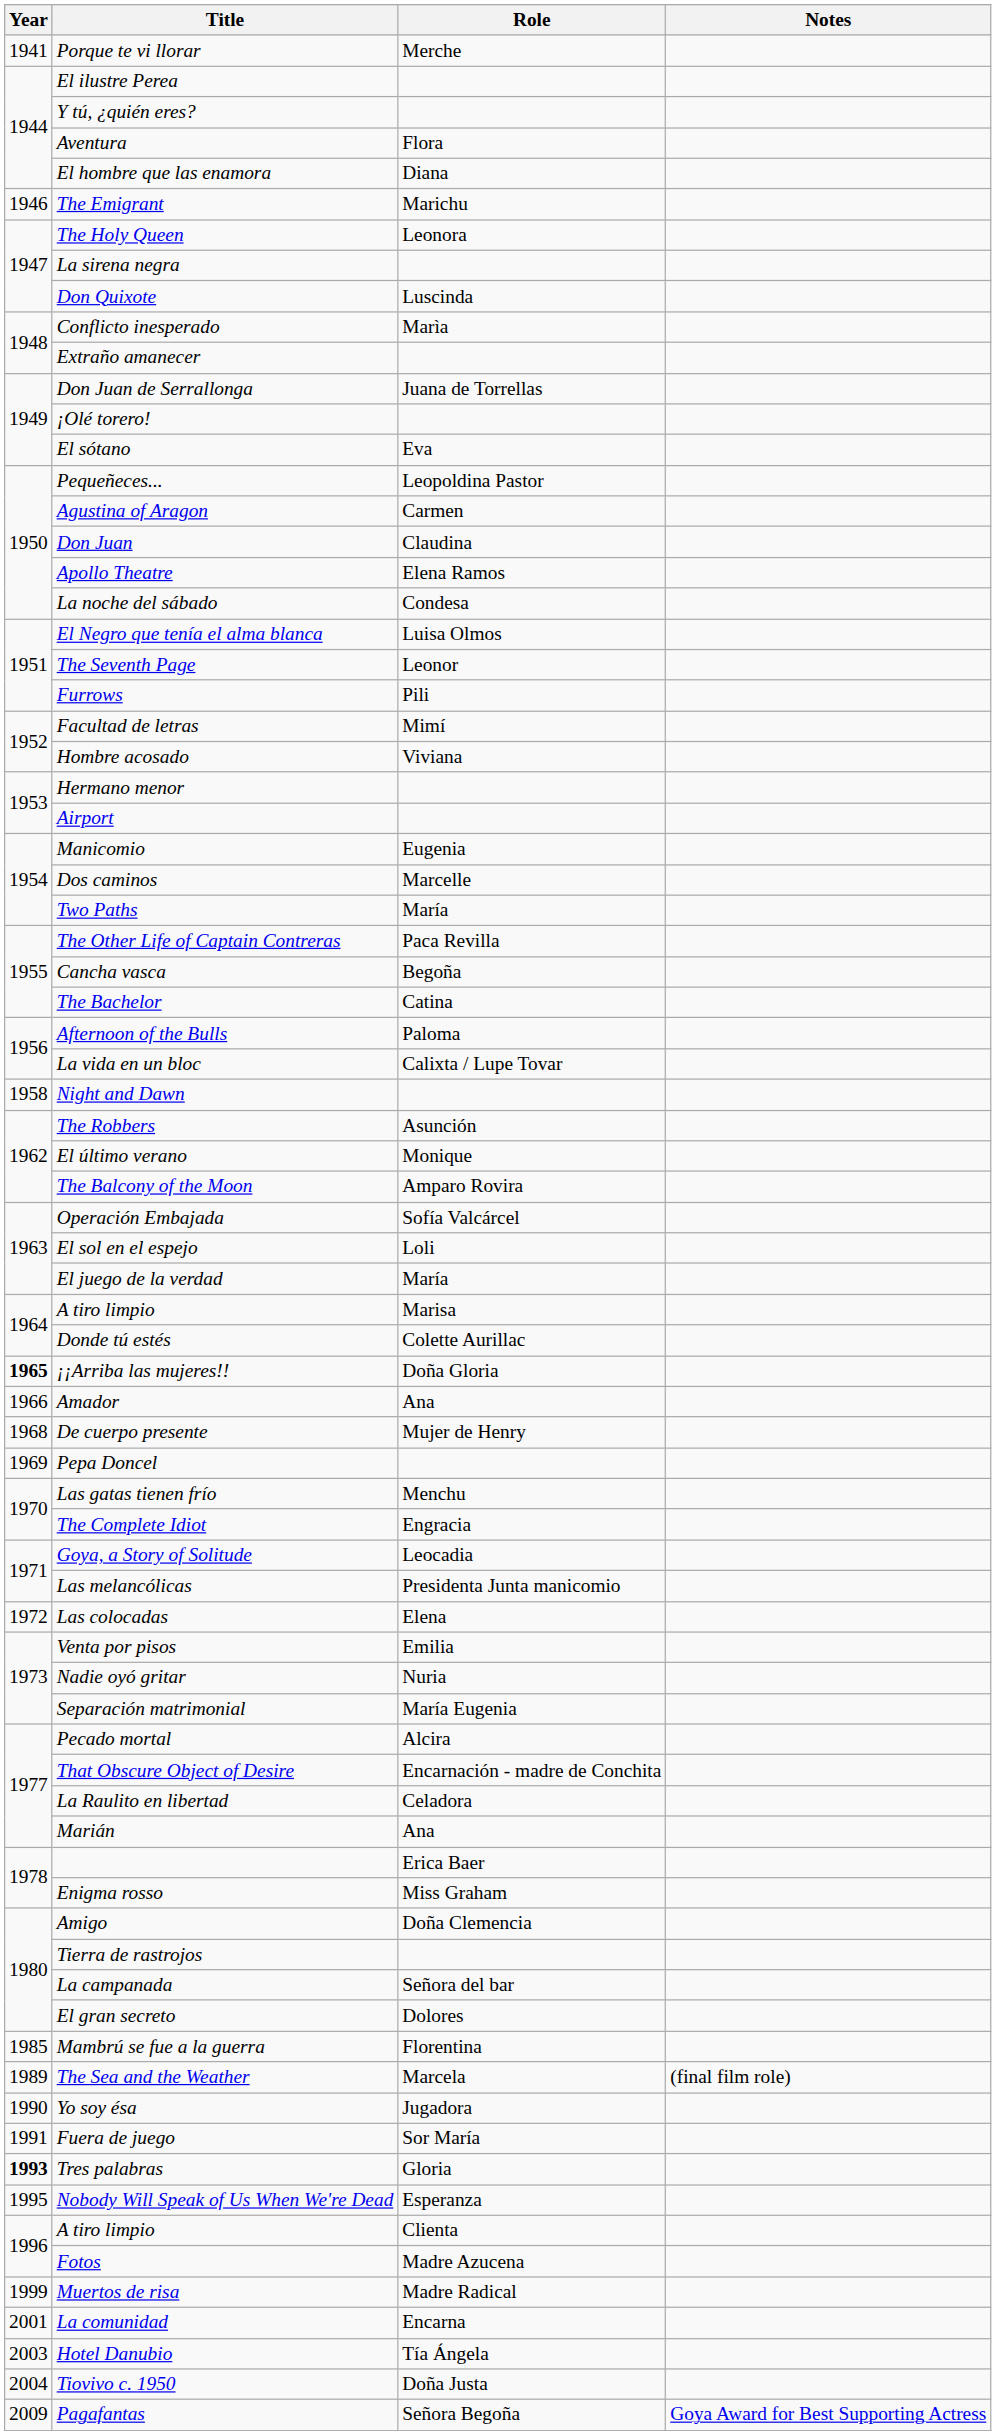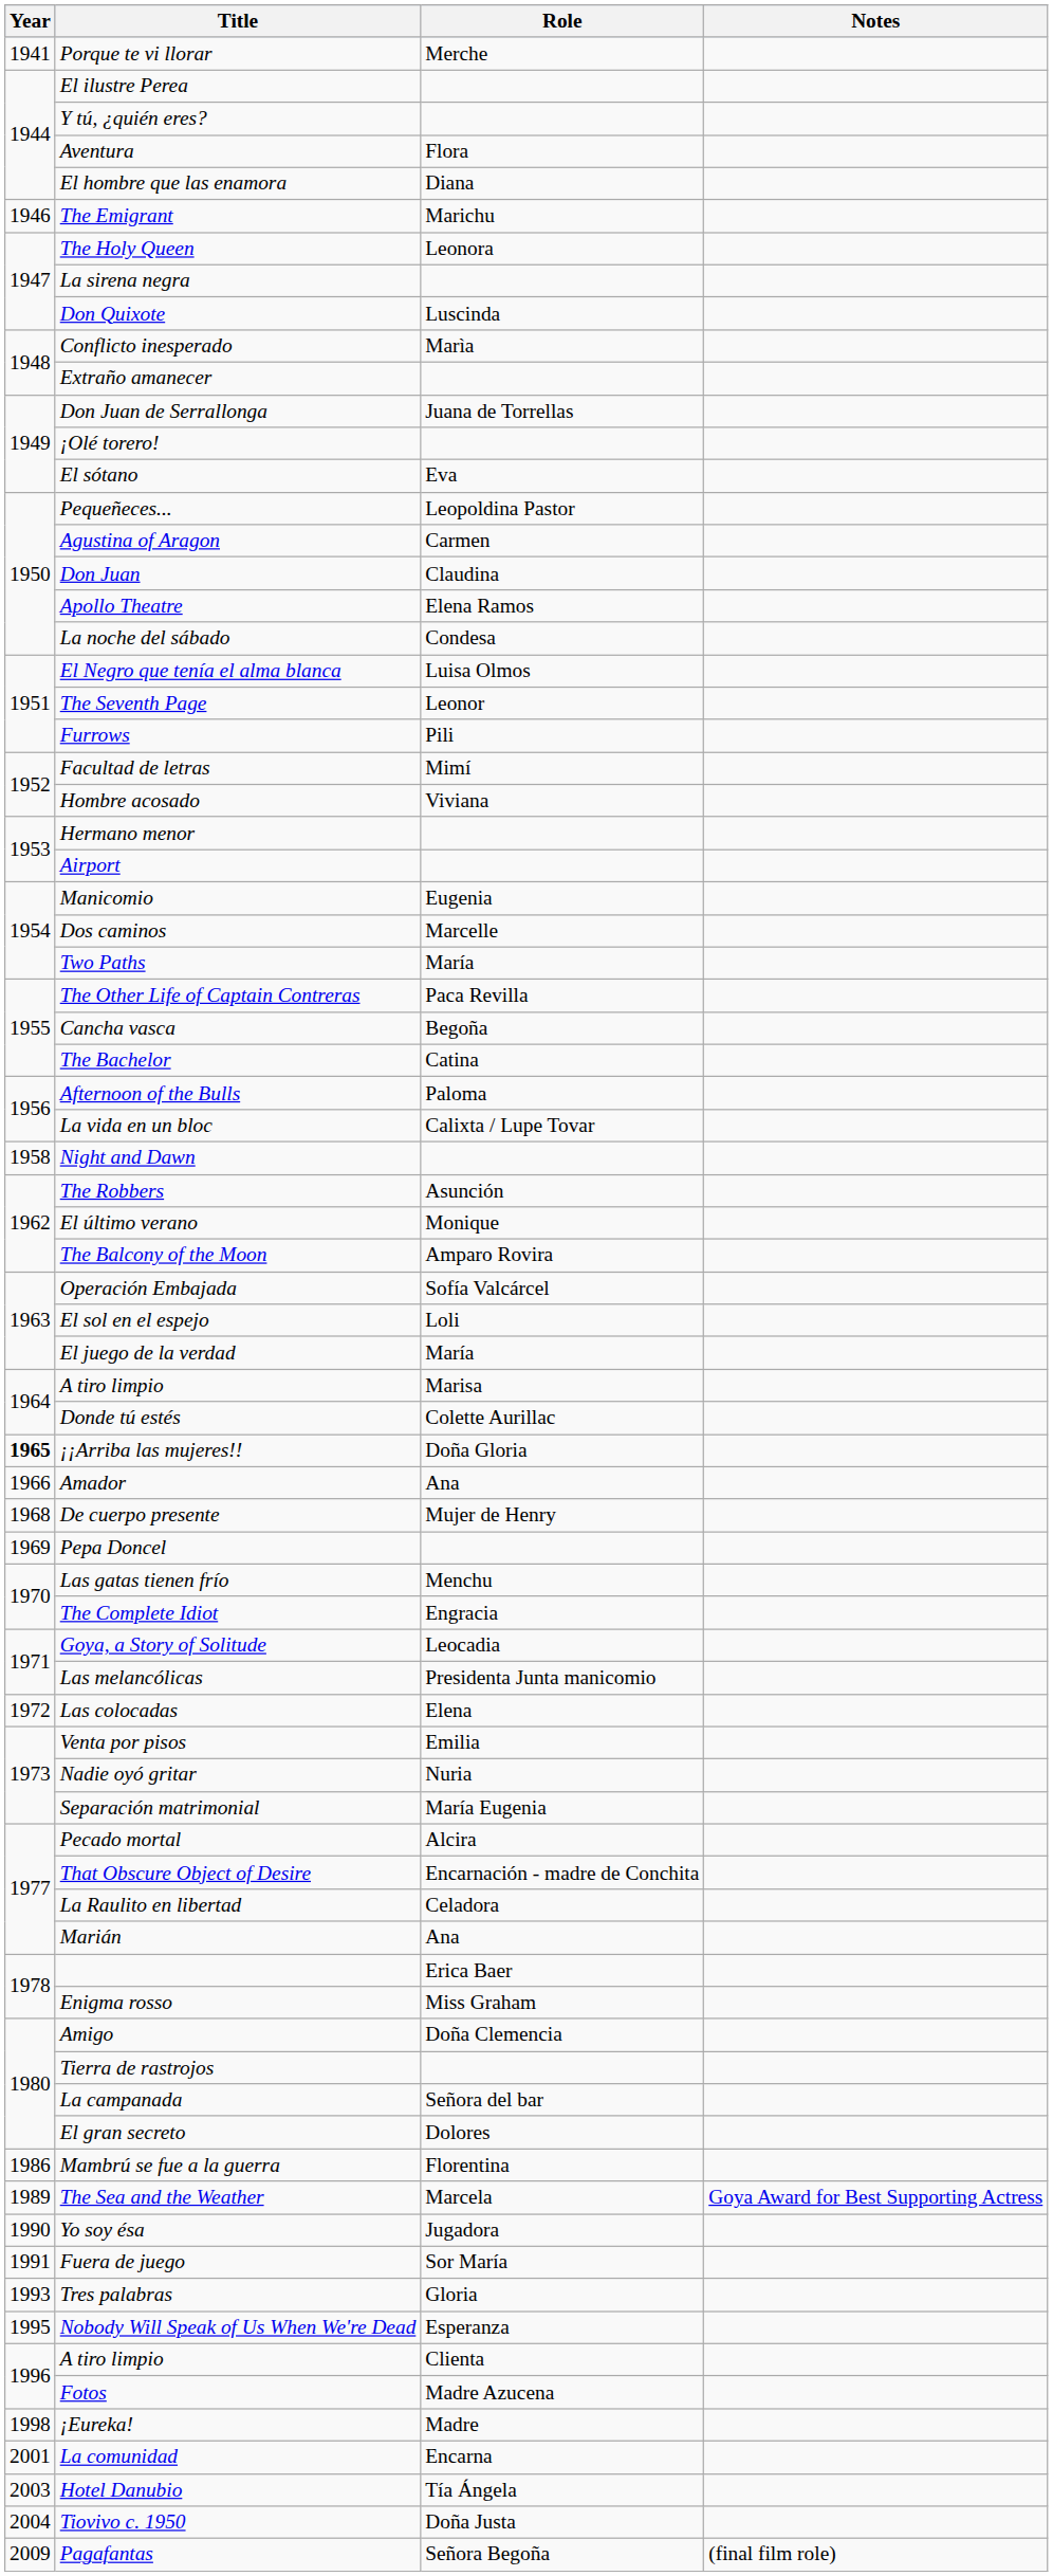Mambrú se fue a la guerra | Year: 1985 -> 1986
The Sea and the Weather | Notes: (final film role) -> Goya Award for Best Supporting Actress
Tres palabras | Year: bold -> normal
+ row: 1998 | ¡Eureka! | Madre
- row: 1999 | Muertos de risa | Madre Radical
Pagafantas | Notes: Goya Award for Best Supporting Actress -> (final film role)
